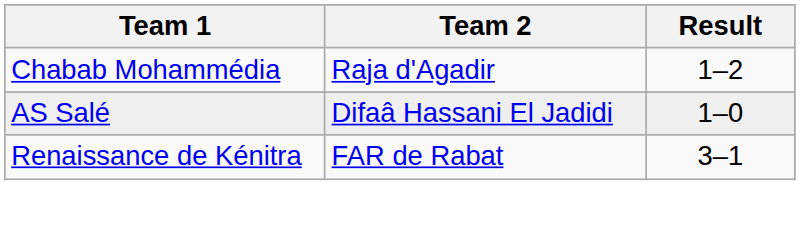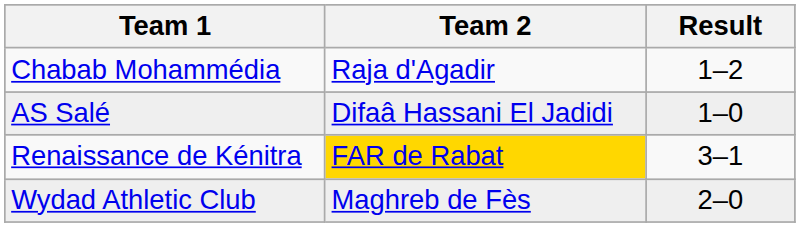Renaissance de Kénitra | Team 2: no background -> gold background
+ row: Wydad Athletic Club | Maghreb de Fès | 2–0
